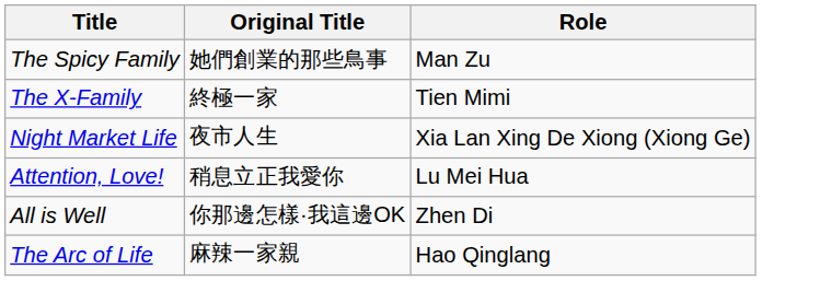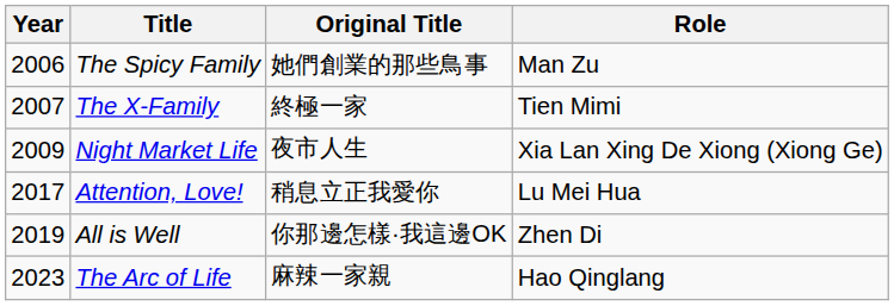+ column: Year | 2006 | 2007 | 2009 | 2017 | 2019 | 2023
